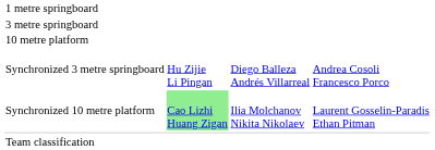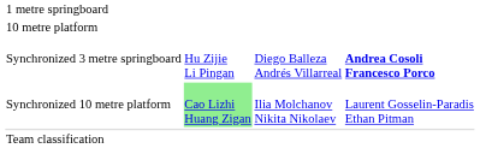- row: 3 metre springboard
Synchronized 3 metre springboard | column 4: normal -> bold
